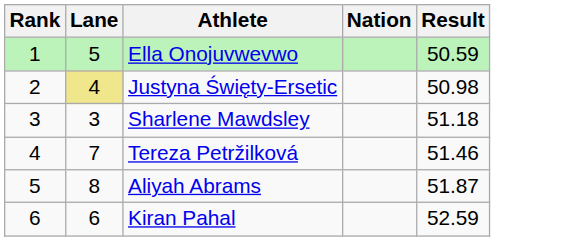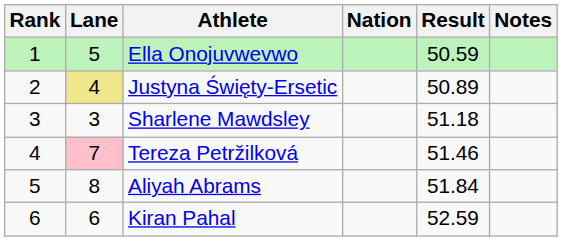+ column: Notes
Justyna Święty-Ersetic | Result: 50.98 -> 50.89
Tereza Petržilková | Lane: no background -> pink background
Aliyah Abrams | Result: 51.87 -> 51.84
